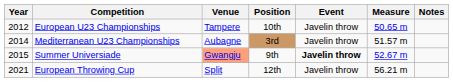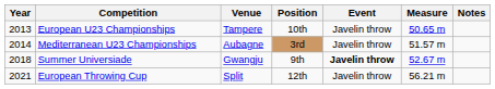European U23 Championships | Year: 2012 -> 2013
Summer Universiade | Year: 2015 -> 2018
Summer Universiade | Venue: lightsalmon background -> no background
